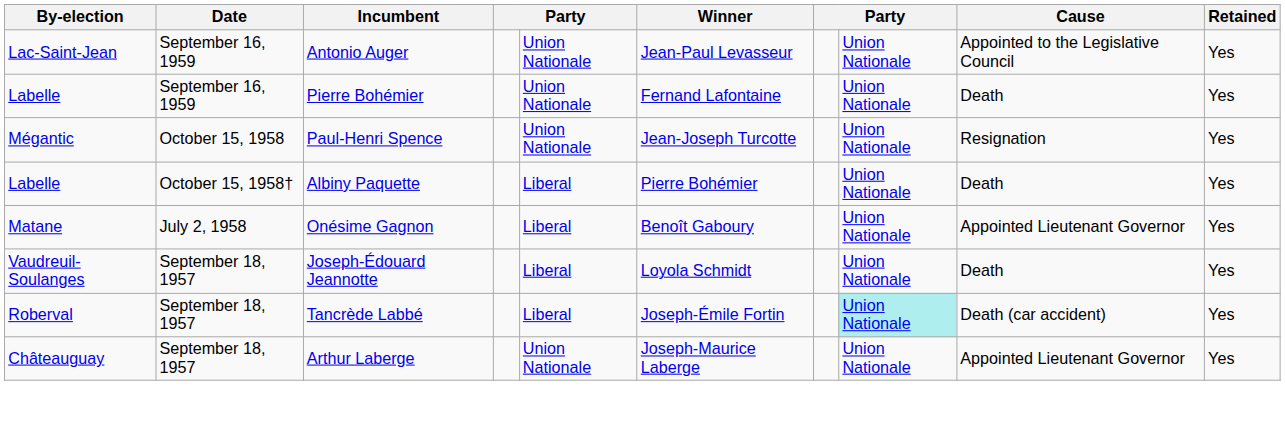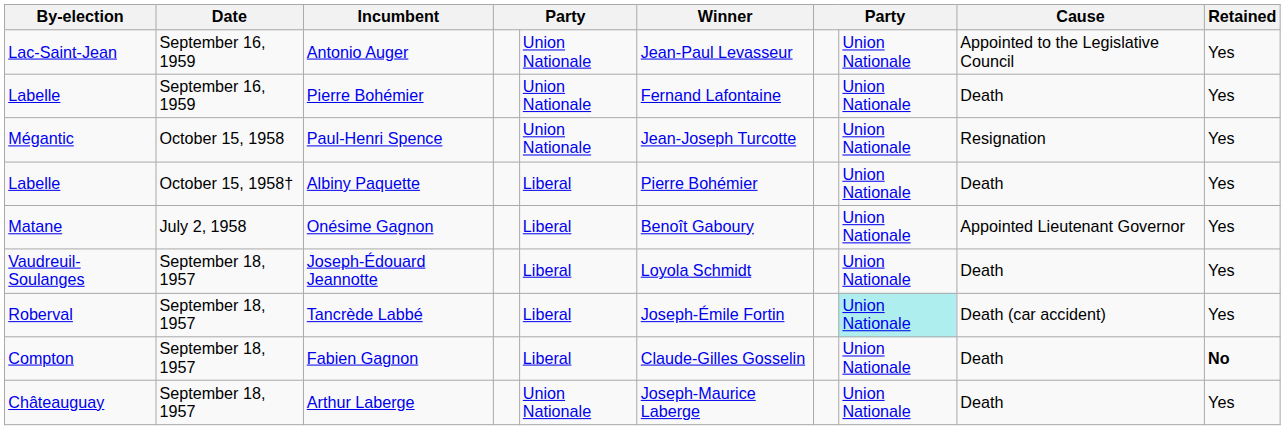+ row: Compton | September 18, 1957 | Fabien Gagnon | Liberal | Claude-Gilles Gosselin | Union Nationale | Death | No
Arthur Laberge | Cause: Appointed Lieutenant Governor -> Death
